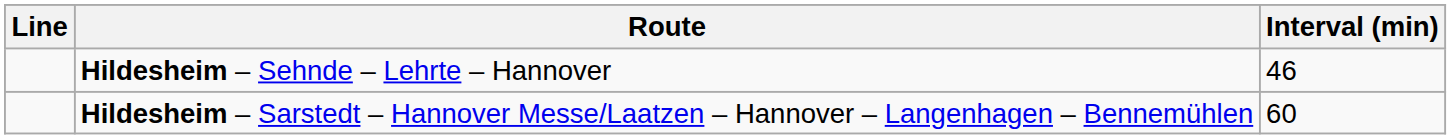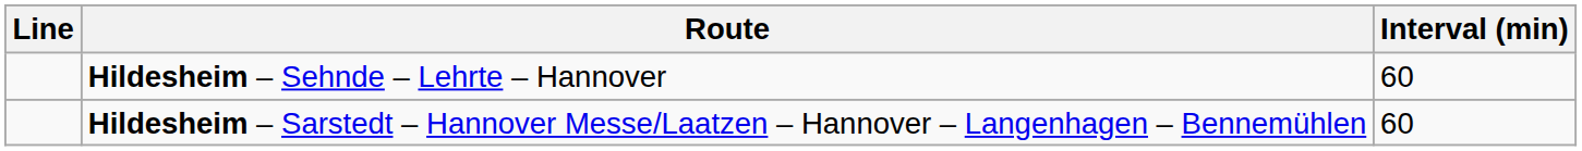Hildesheim – Sehnde – Lehrte – Hannover | Interval (min): 46 -> 60
